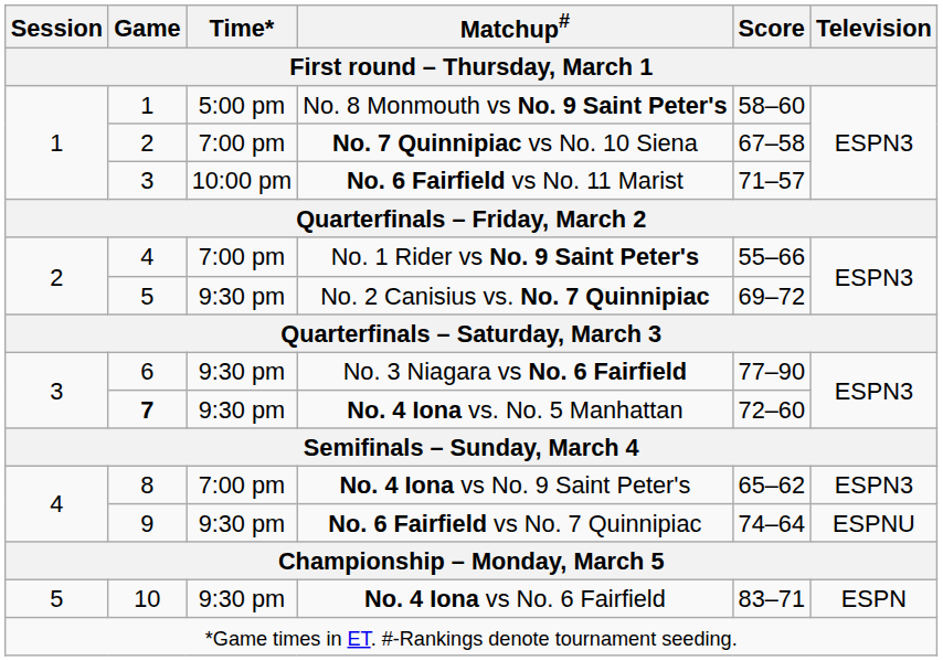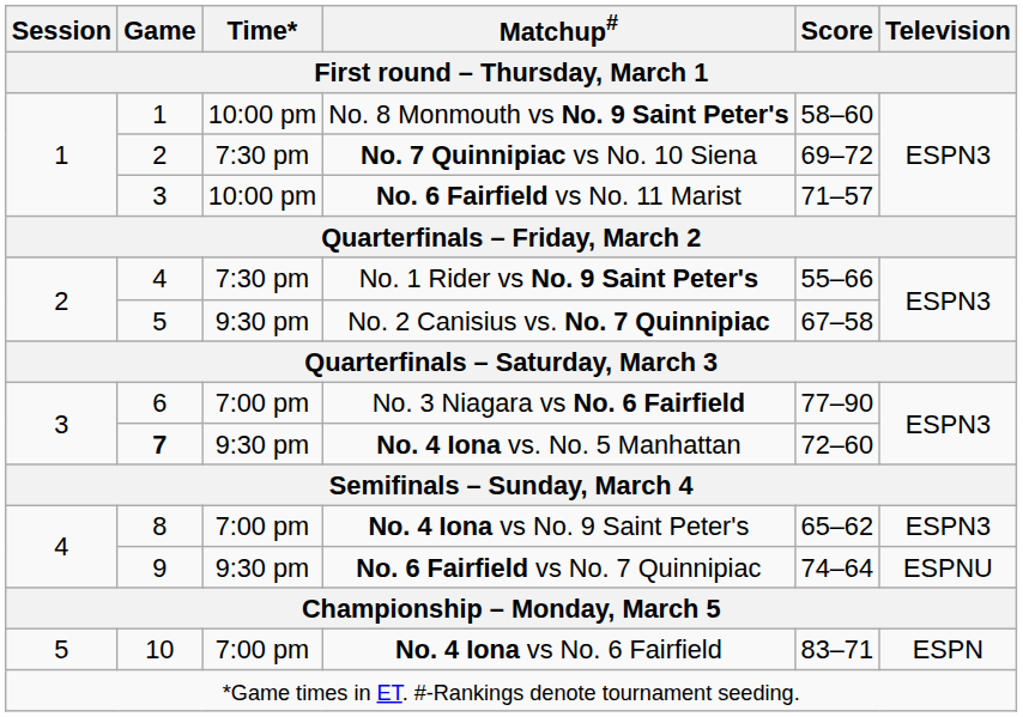No. 8 Monmouth vs No. 9 Saint Peter's | Time*: 5:00 pm -> 10:00 pm
No. 7 Quinnipiac vs No. 10 Siena | Time*: 7:00 pm -> 7:30 pm
No. 7 Quinnipiac vs No. 10 Siena | Score: 67–58 -> 69–72
No. 1 Rider vs No. 9 Saint Peter's | Time*: 7:00 pm -> 7:30 pm
No. 2 Canisius vs. No. 7 Quinnipiac | Score: 69–72 -> 67–58
No. 3 Niagara vs No. 6 Fairfield | Time*: 9:30 pm -> 7:00 pm
No. 4 Iona vs No. 6 Fairfield | Time*: 9:30 pm -> 7:00 pm
